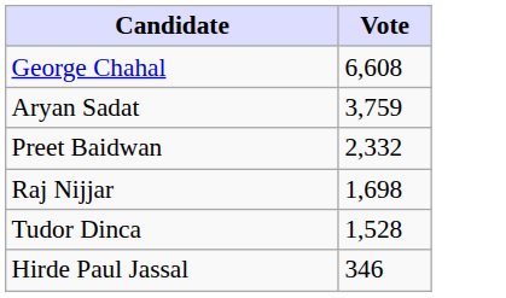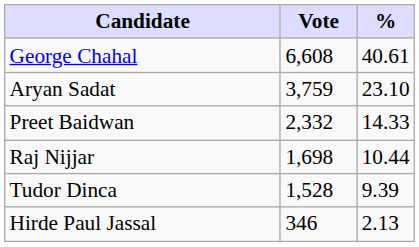+ column: % | 40.61 | 23.10 | 14.33 | 10.44 | 9.39 | 2.13
